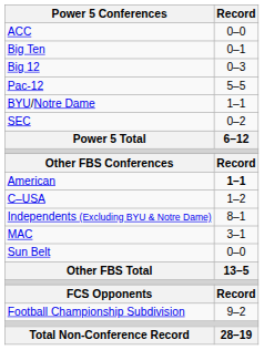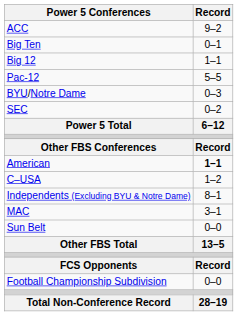ACC | Record: 0–0 -> 9–2
Big 12 | Record: 0–3 -> 1–1
BYU/Notre Dame | Record: 1–1 -> 0–3
Football Championship Subdivision | Record: 9–2 -> 0–0
